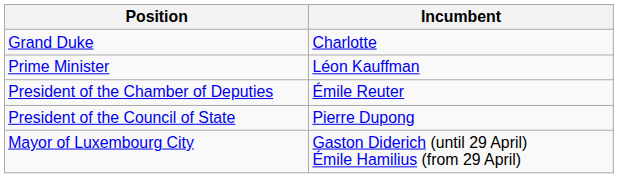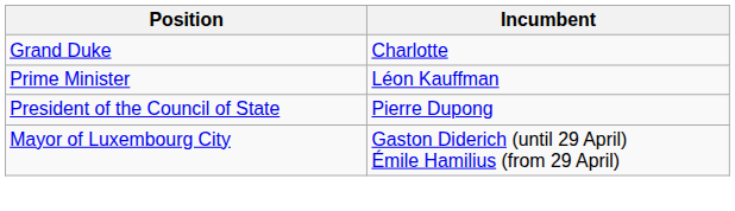- row: President of the Chamber of Deputies | Émile Reuter
